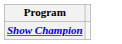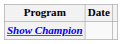+ column: Date
